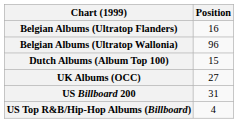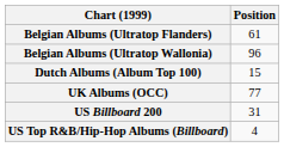Belgian Albums (Ultratop Flanders) | Position: 16 -> 61
UK Albums (OCC) | Position: 27 -> 77
